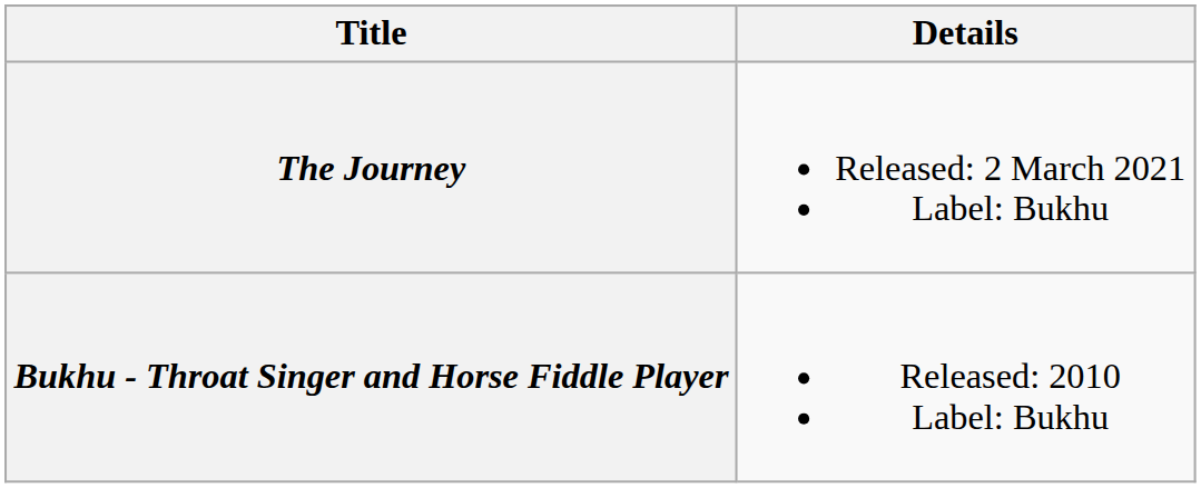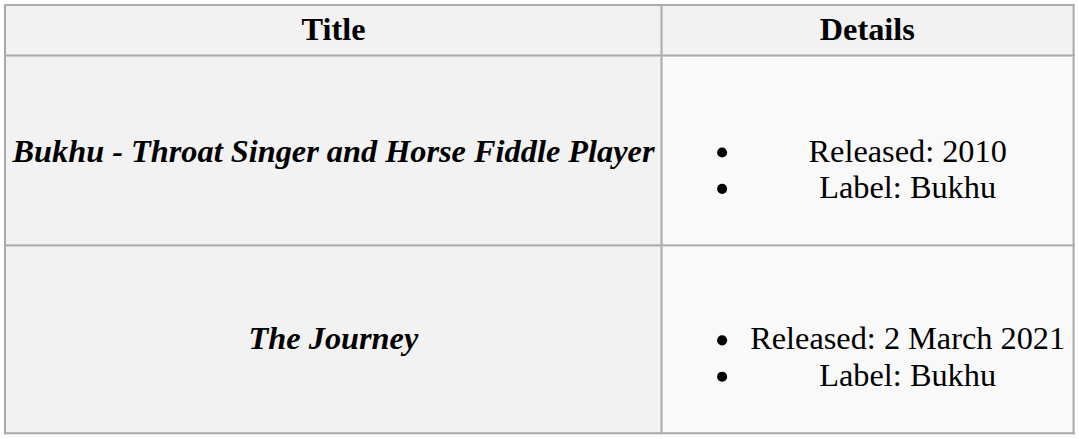rows swapped: Bukhu - Throat Singer and Horse Fiddle Player <-> The Journey
